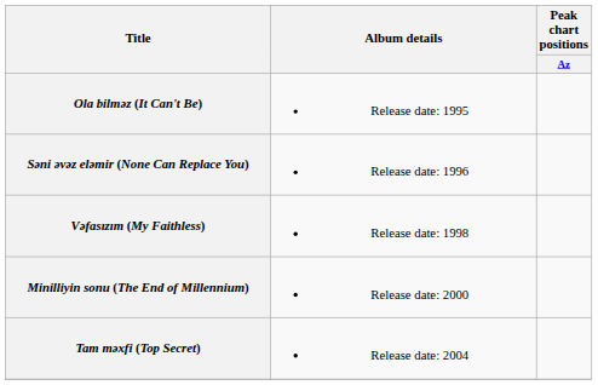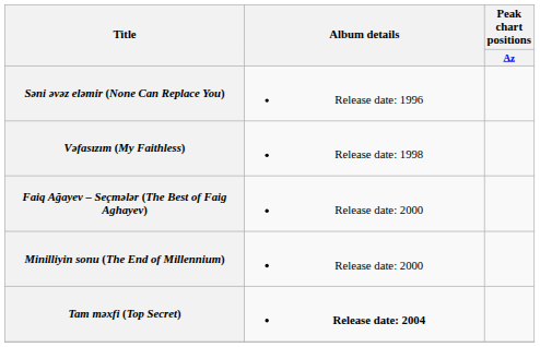- row: Ola bilməz (It Can't Be) | Release date: 1995
+ row: Faiq Ağayev – Seçmələr (The Best of Faig Aghayev) | Release date: 2000
Tam məxfi (Top Secret) | Album details: normal -> bold
